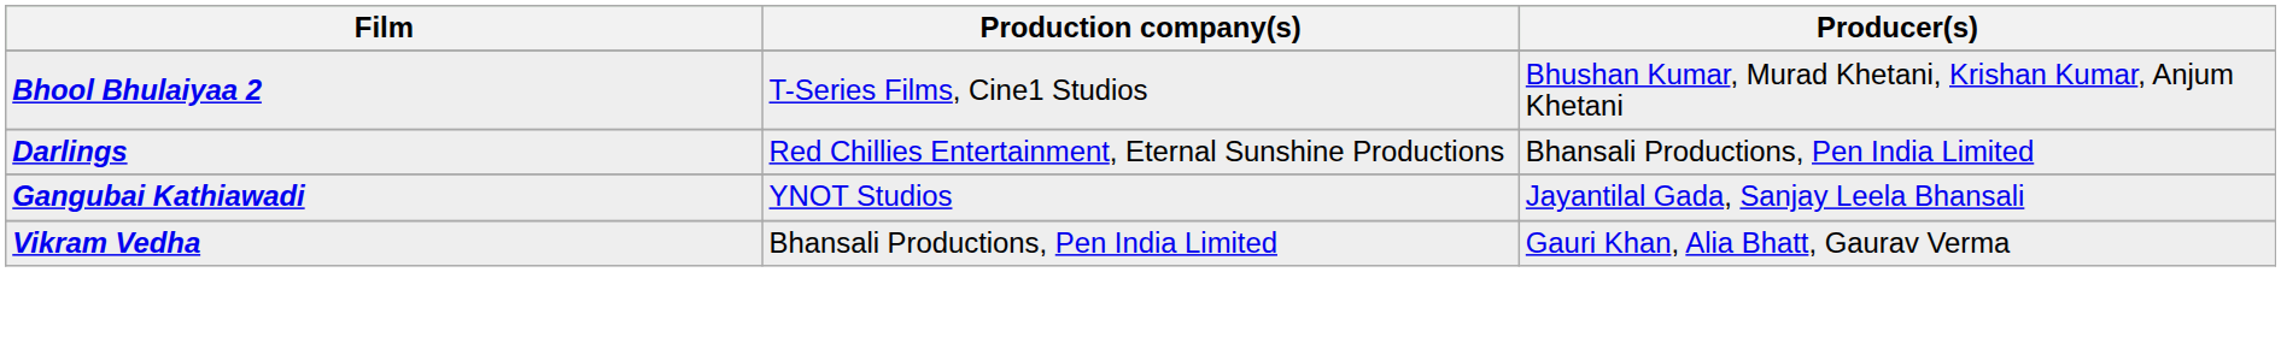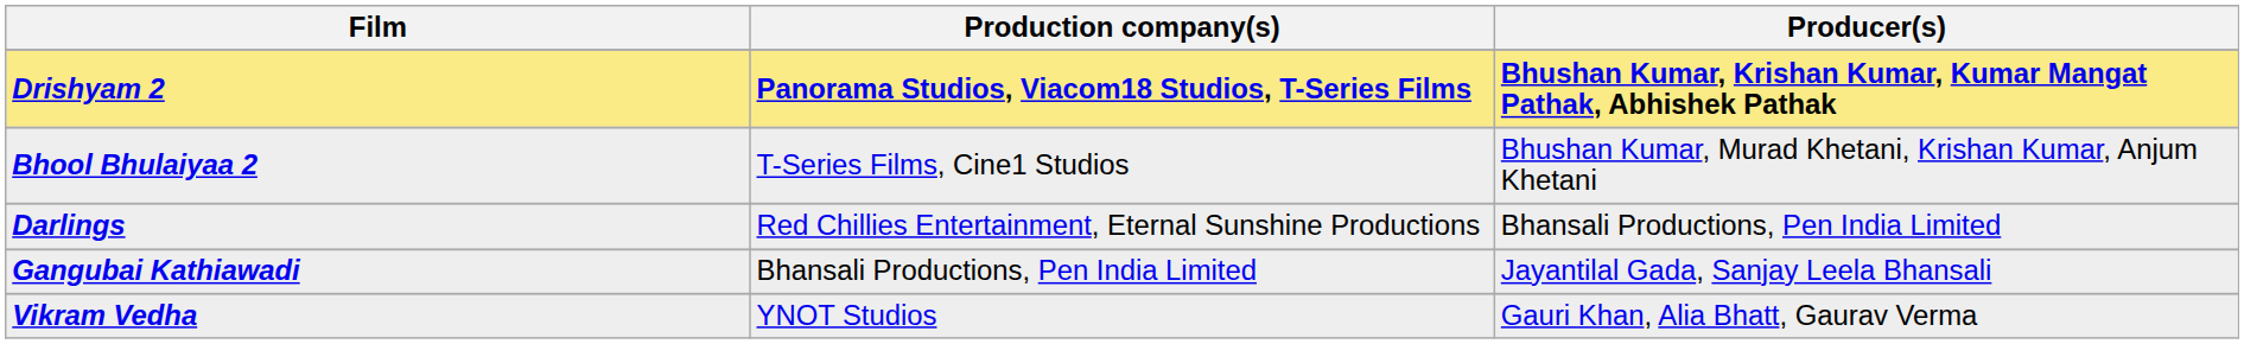+ row: Drishyam 2 | Panorama Studios, Viacom18 Studios, T-Series Films | Bhushan Kumar, Krishan Kumar, Kumar Mangat Pathak, Abhishek Pathak
Gangubai Kathiawadi | Production company(s): YNOT Studios -> Bhansali Productions, Pen India Limited
Vikram Vedha | Production company(s): Bhansali Productions, Pen India Limited -> YNOT Studios
